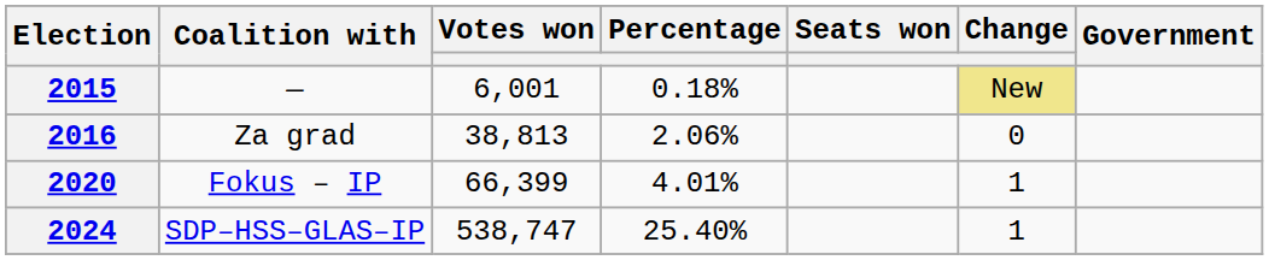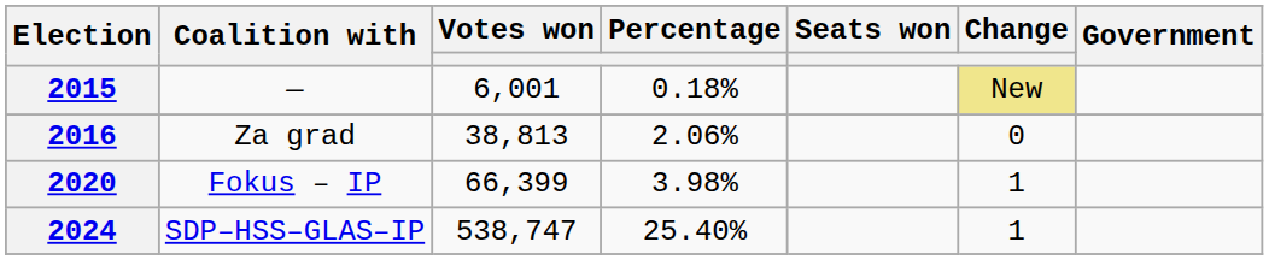2020 | Percentage: 4.01% -> 3.98%
